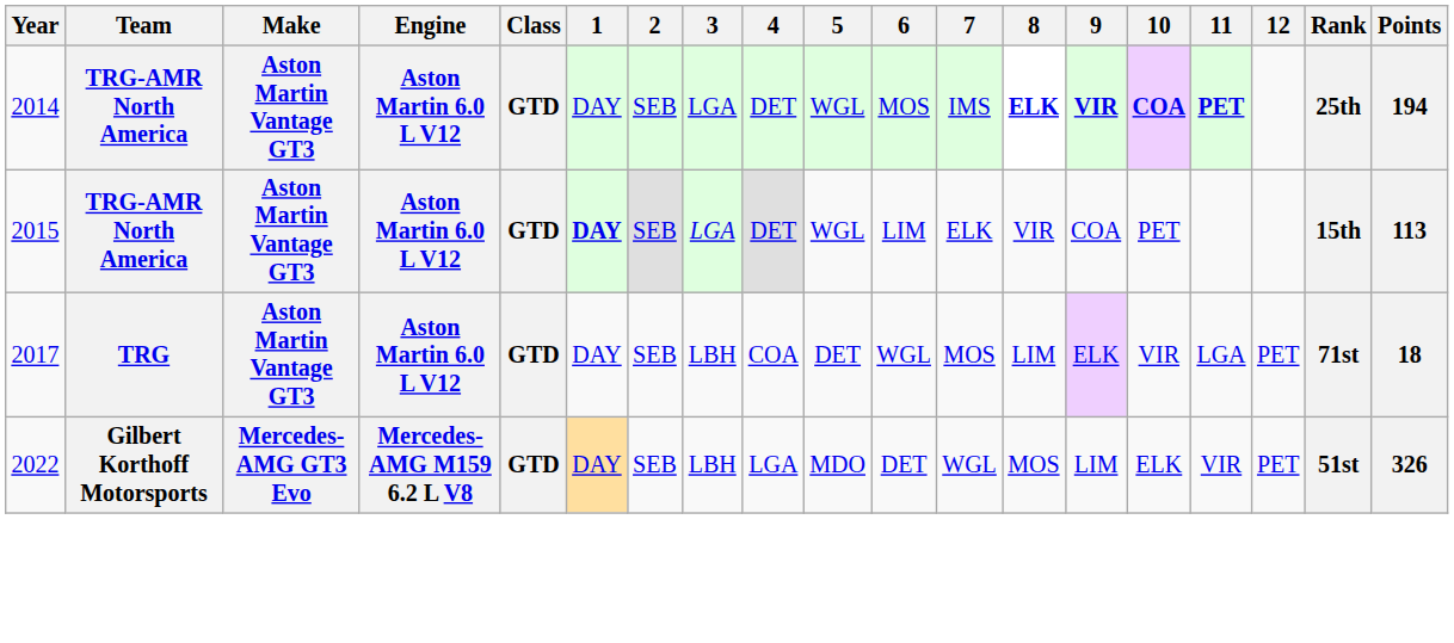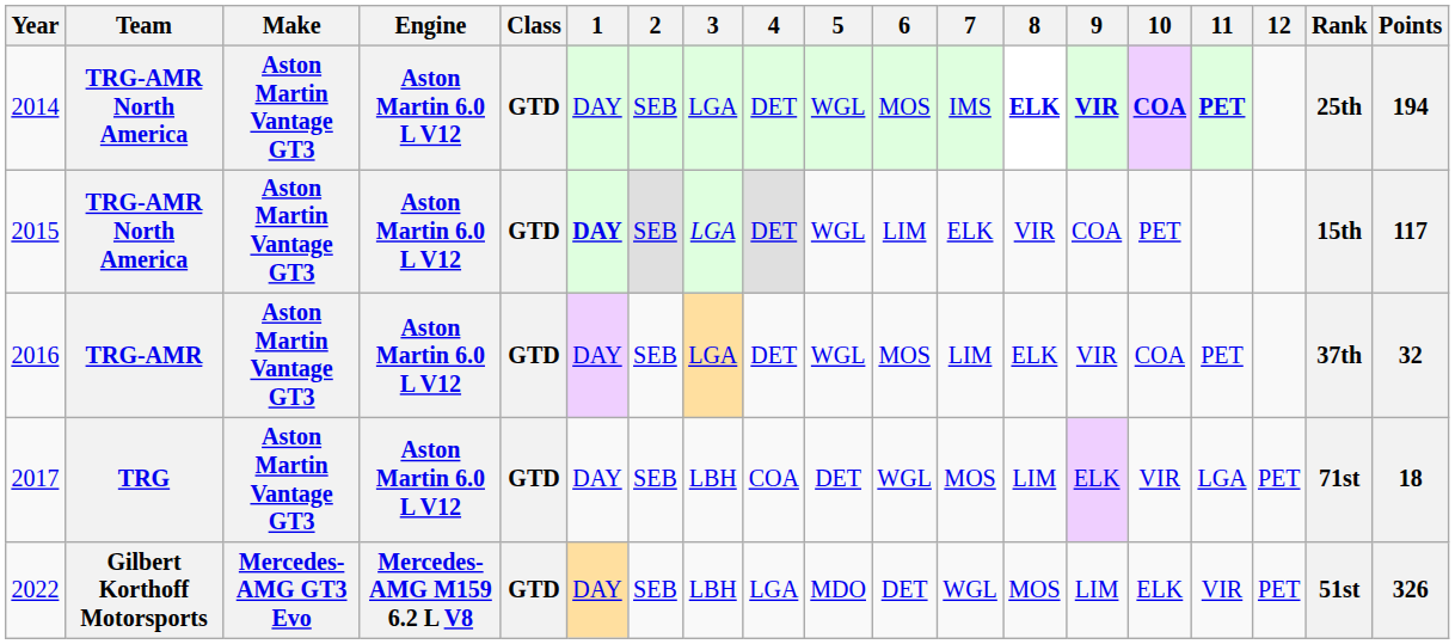2015 | Points: 113 -> 117
+ row: 2016 | TRG-AMR | Aston Martin Vantage GT3 | Aston Martin 6.0 L V12 | GTD | DAY | SEB | LGA | DET | WGL | MOS | LIM | ELK | VIR | COA | PET | 37th | 32
